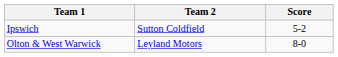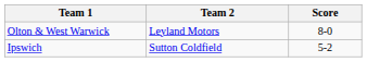rows swapped: Olton & West Warwick <-> Ipswich
